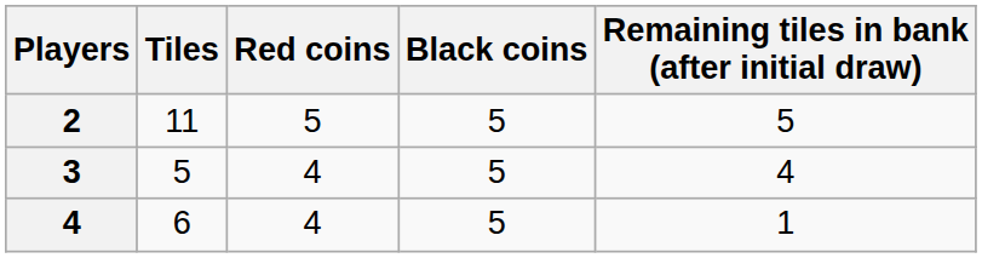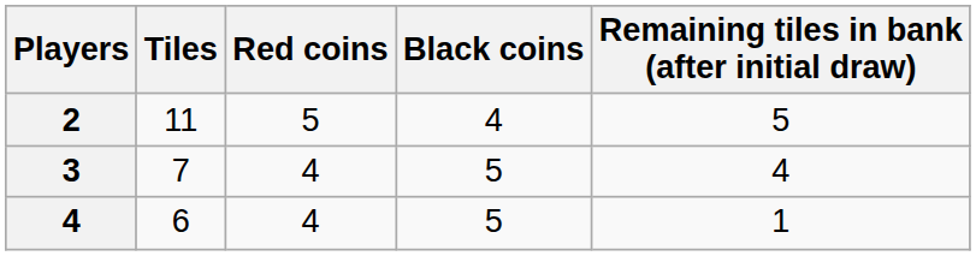2 | Black coins: 5 -> 4
3 | Tiles: 5 -> 7
